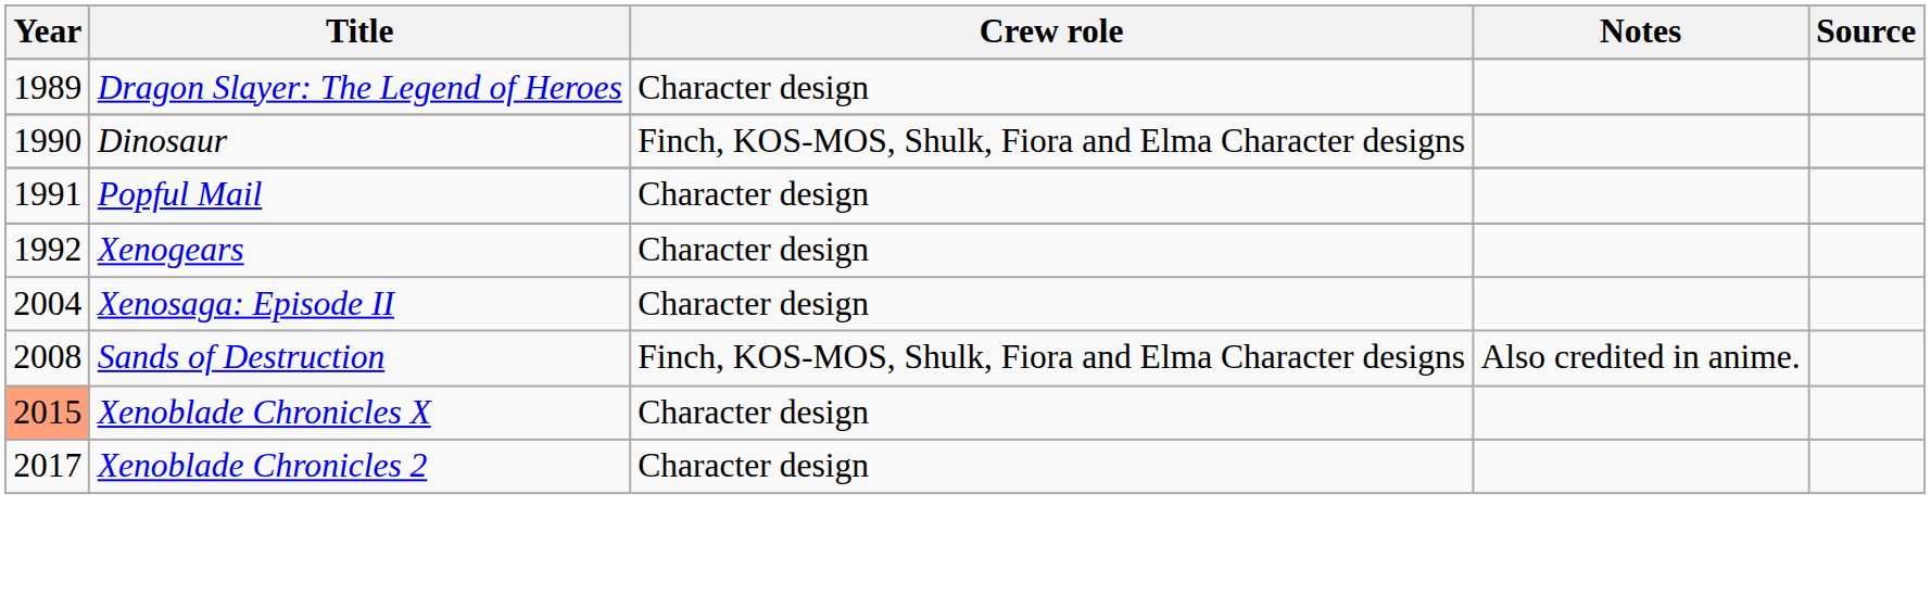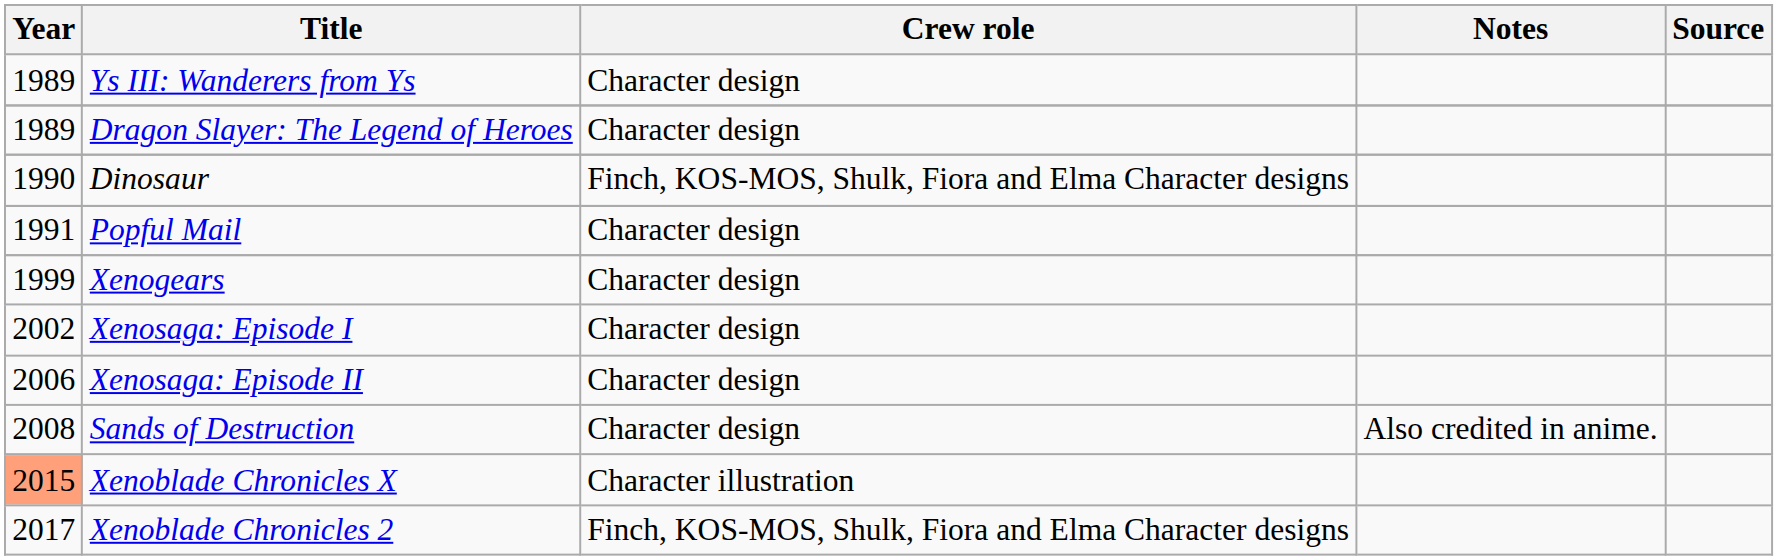+ row: 1989 | Ys III: Wanderers from Ys | Character design
Xenogears | Year: 1992 -> 1999
+ row: 2002 | Xenosaga: Episode I | Character design
Xenosaga: Episode II | Year: 2004 -> 2006
Sands of Destruction | Crew role: Finch, KOS-MOS, Shulk, Fiora and Elma Character designs -> Character design
Xenoblade Chronicles X | Crew role: Character design -> Character illustration
Xenoblade Chronicles 2 | Crew role: Character design -> Finch, KOS-MOS, Shulk, Fiora and Elma Character designs
